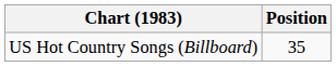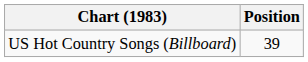US Hot Country Songs (Billboard) | Position: 35 -> 39
